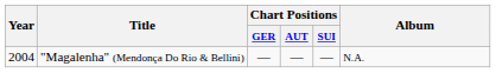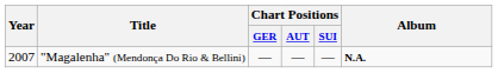"Magalenha" (Mendonça Do Rio & Bellini) | Year: 2004 -> 2007
"Magalenha" (Mendonça Do Rio & Bellini) | Album: normal -> bold
